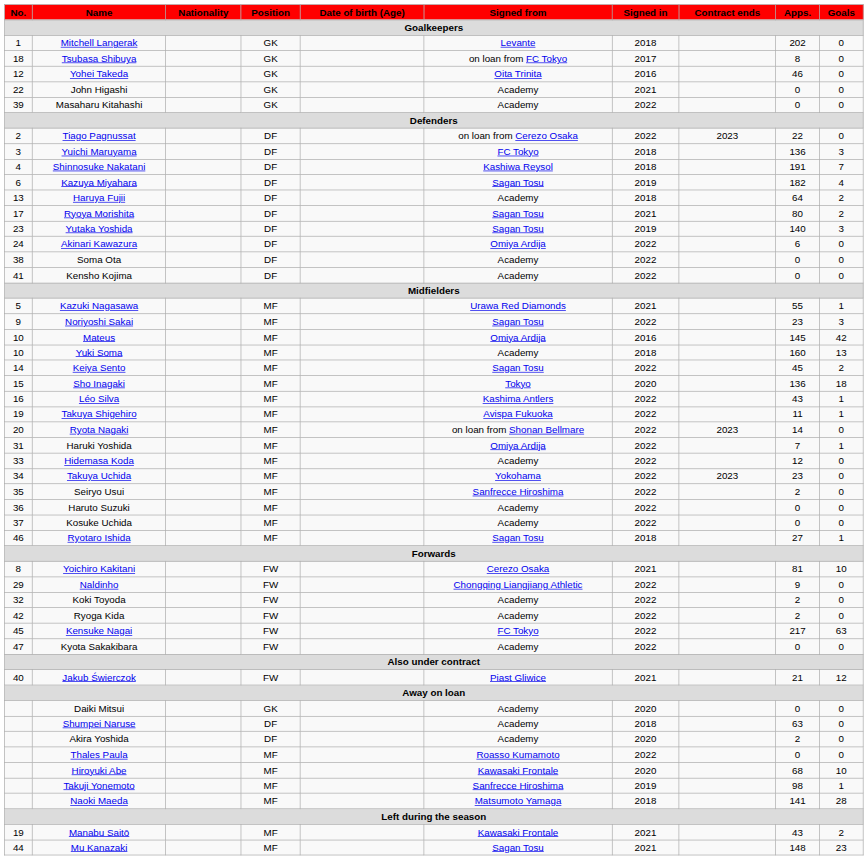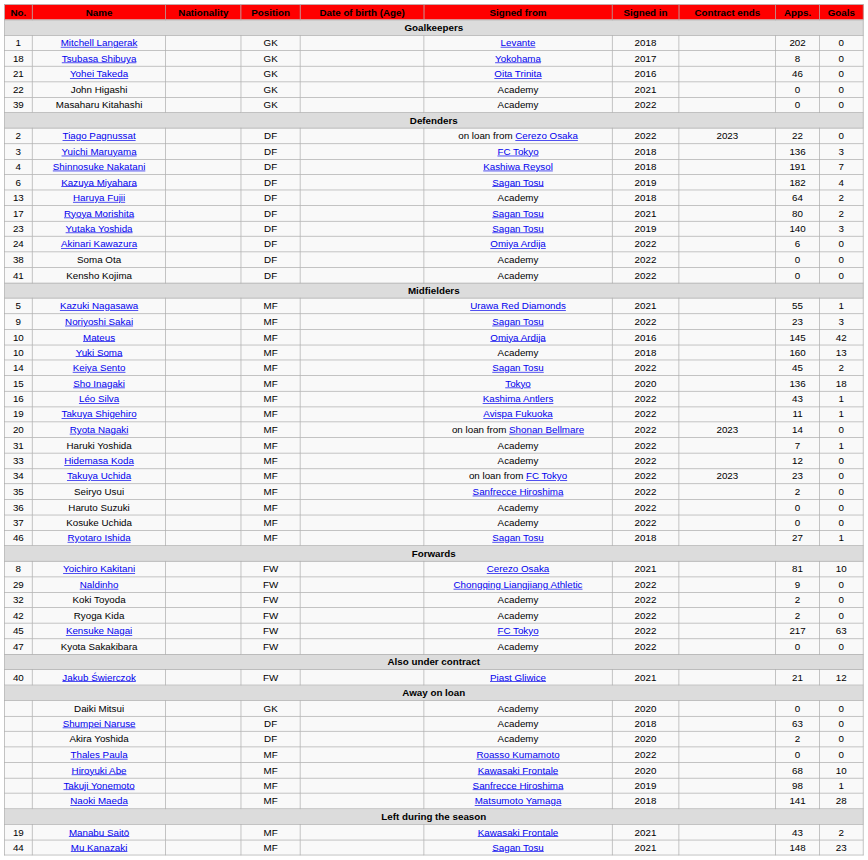Tsubasa Shibuya | Signed from: on loan from FC Tokyo -> Yokohama
Yohei Takeda | No.: 12 -> 21
Haruki Yoshida | Signed from: Omiya Ardija -> Academy
Takuya Uchida | Signed from: Yokohama -> on loan from FC Tokyo
